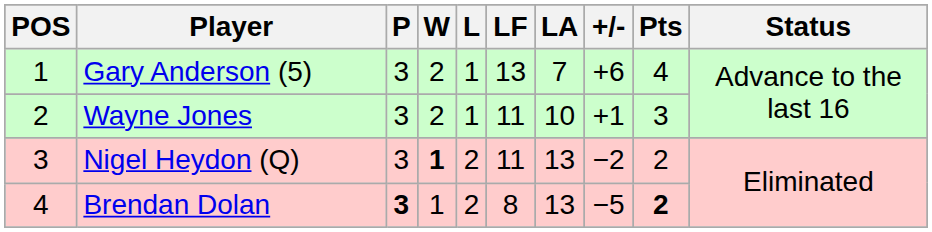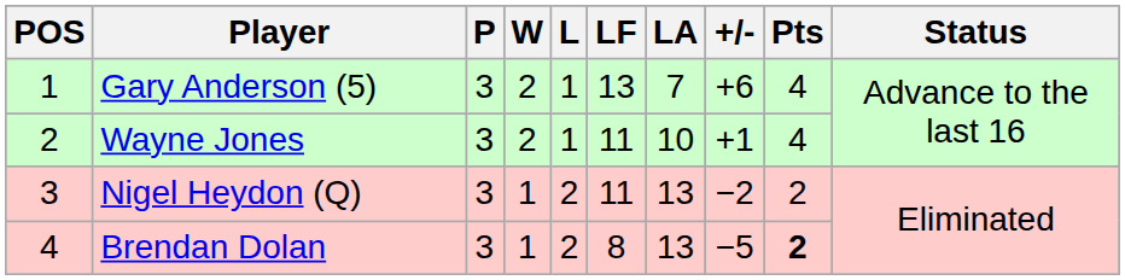Wayne Jones | Pts: 3 -> 4
Nigel Heydon (Q) | W: bold -> normal
Brendan Dolan | P: bold -> normal
